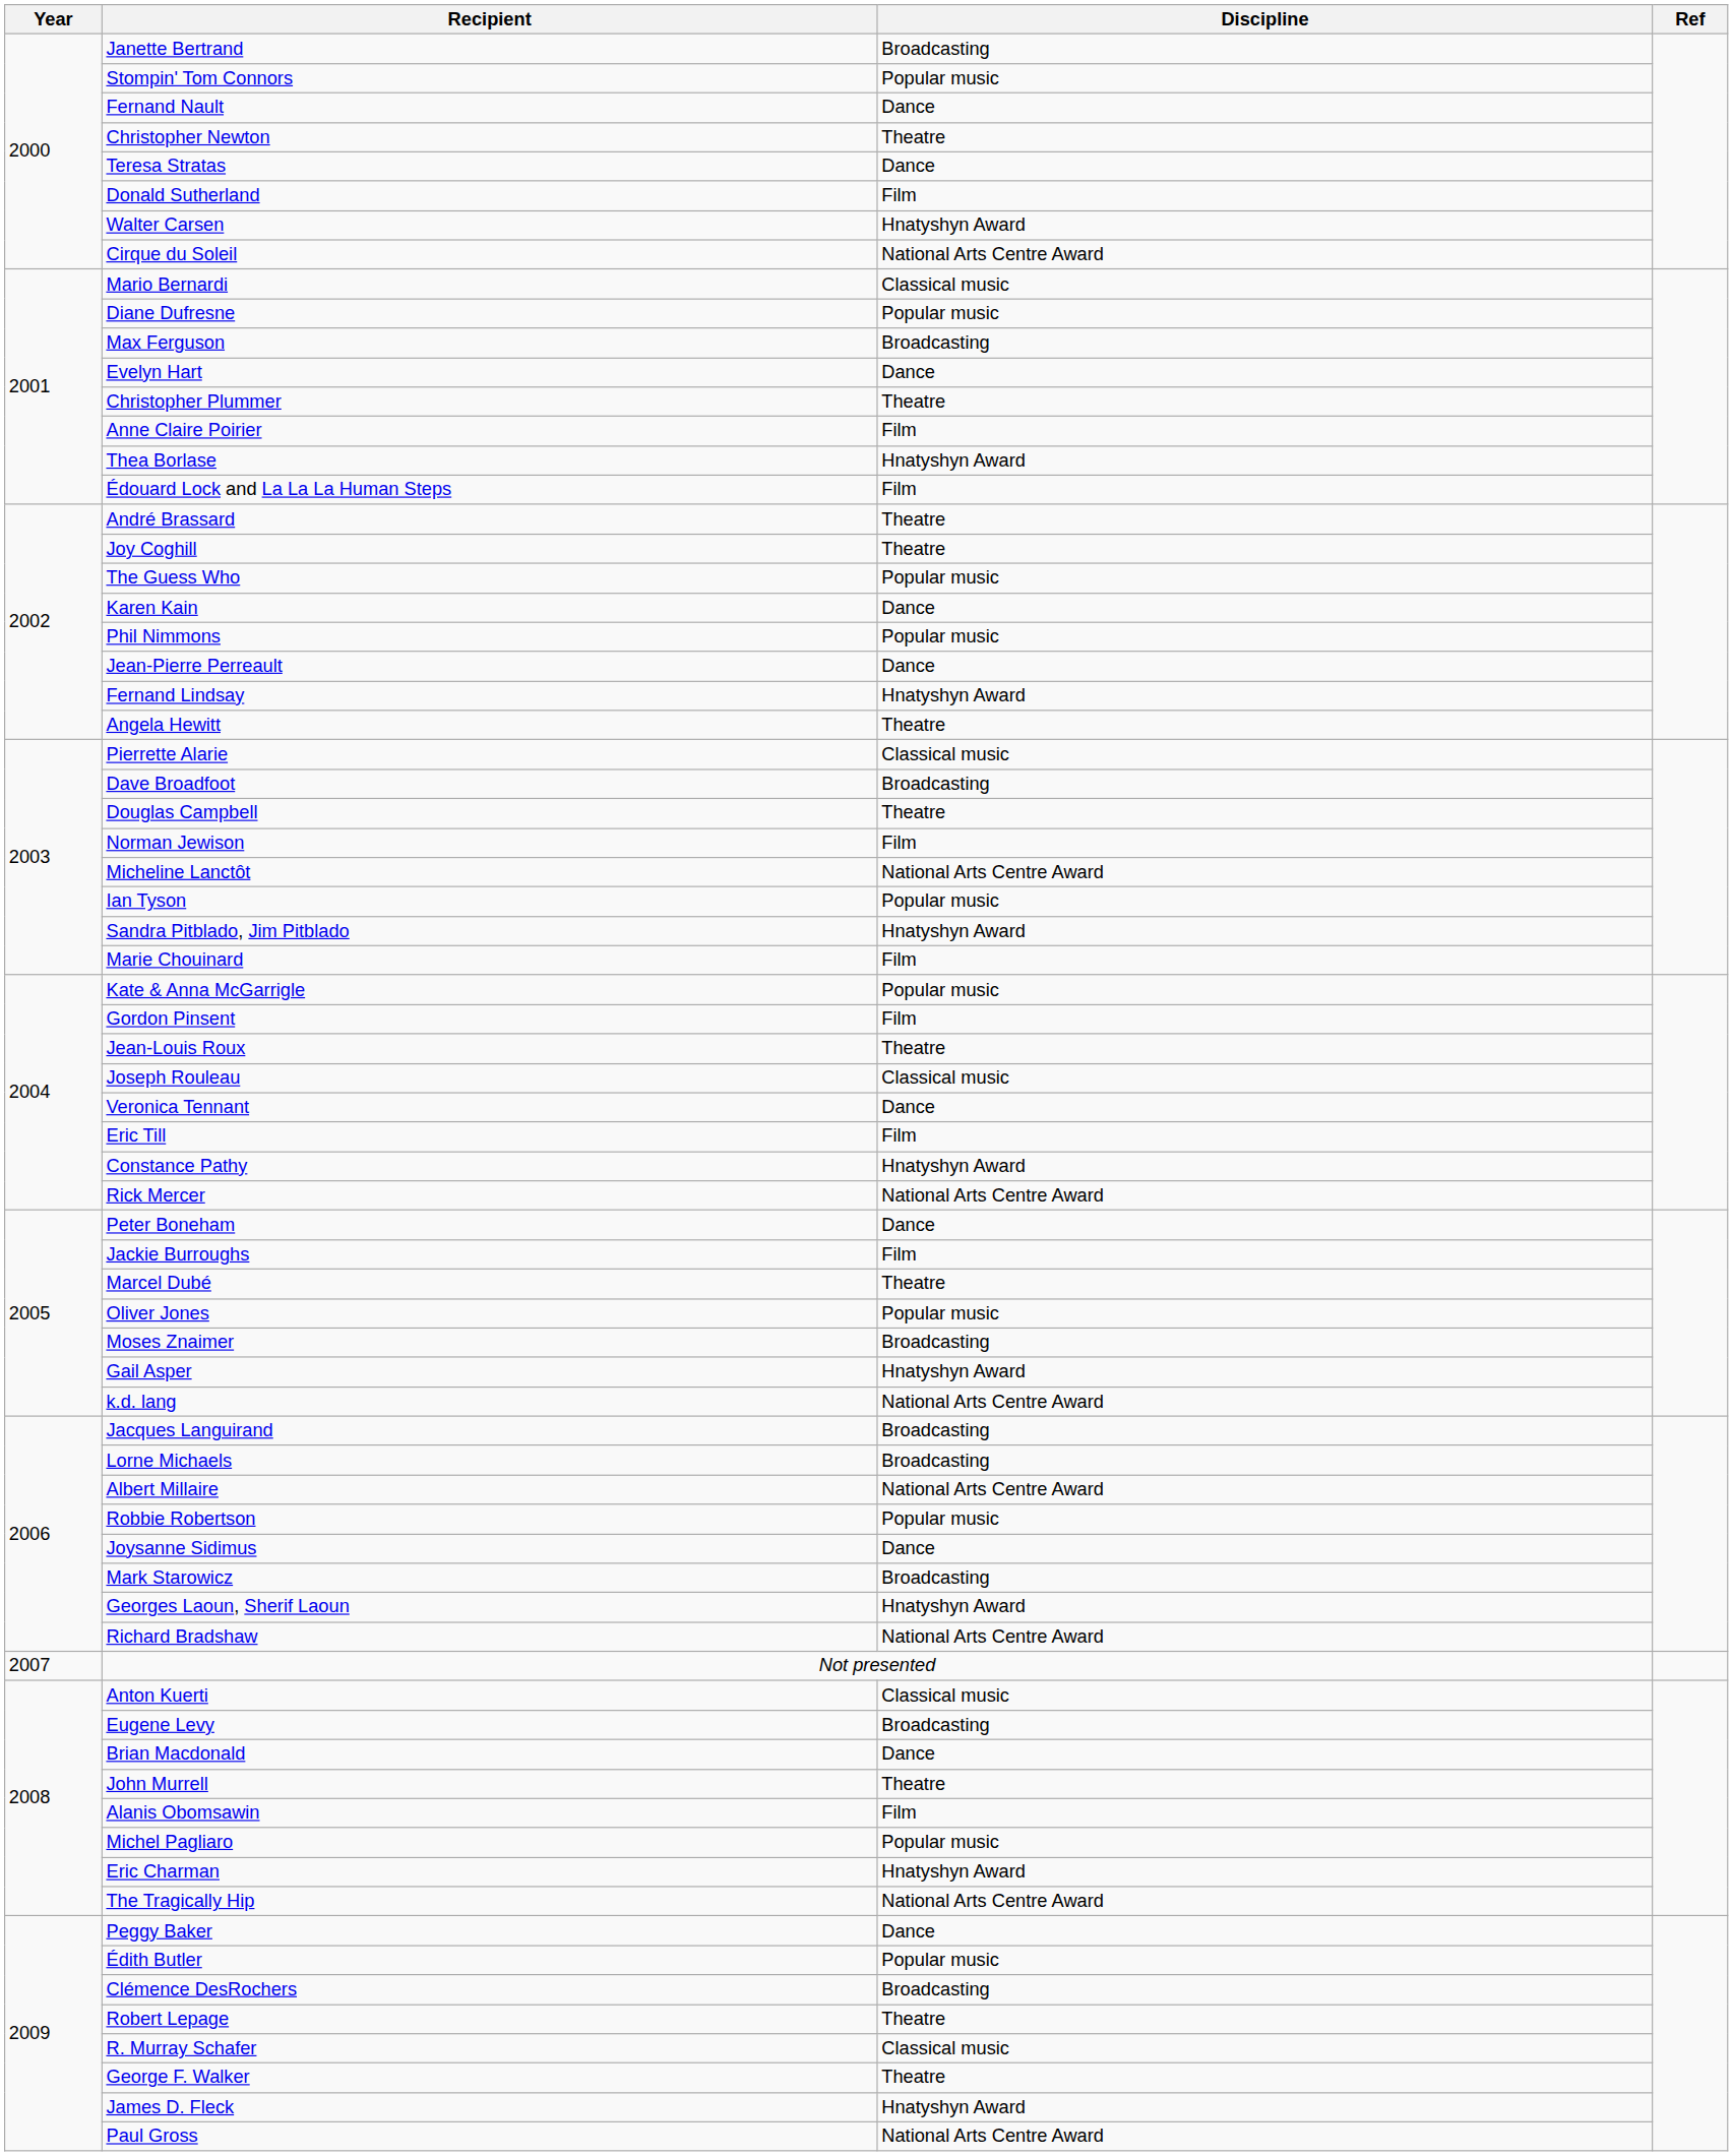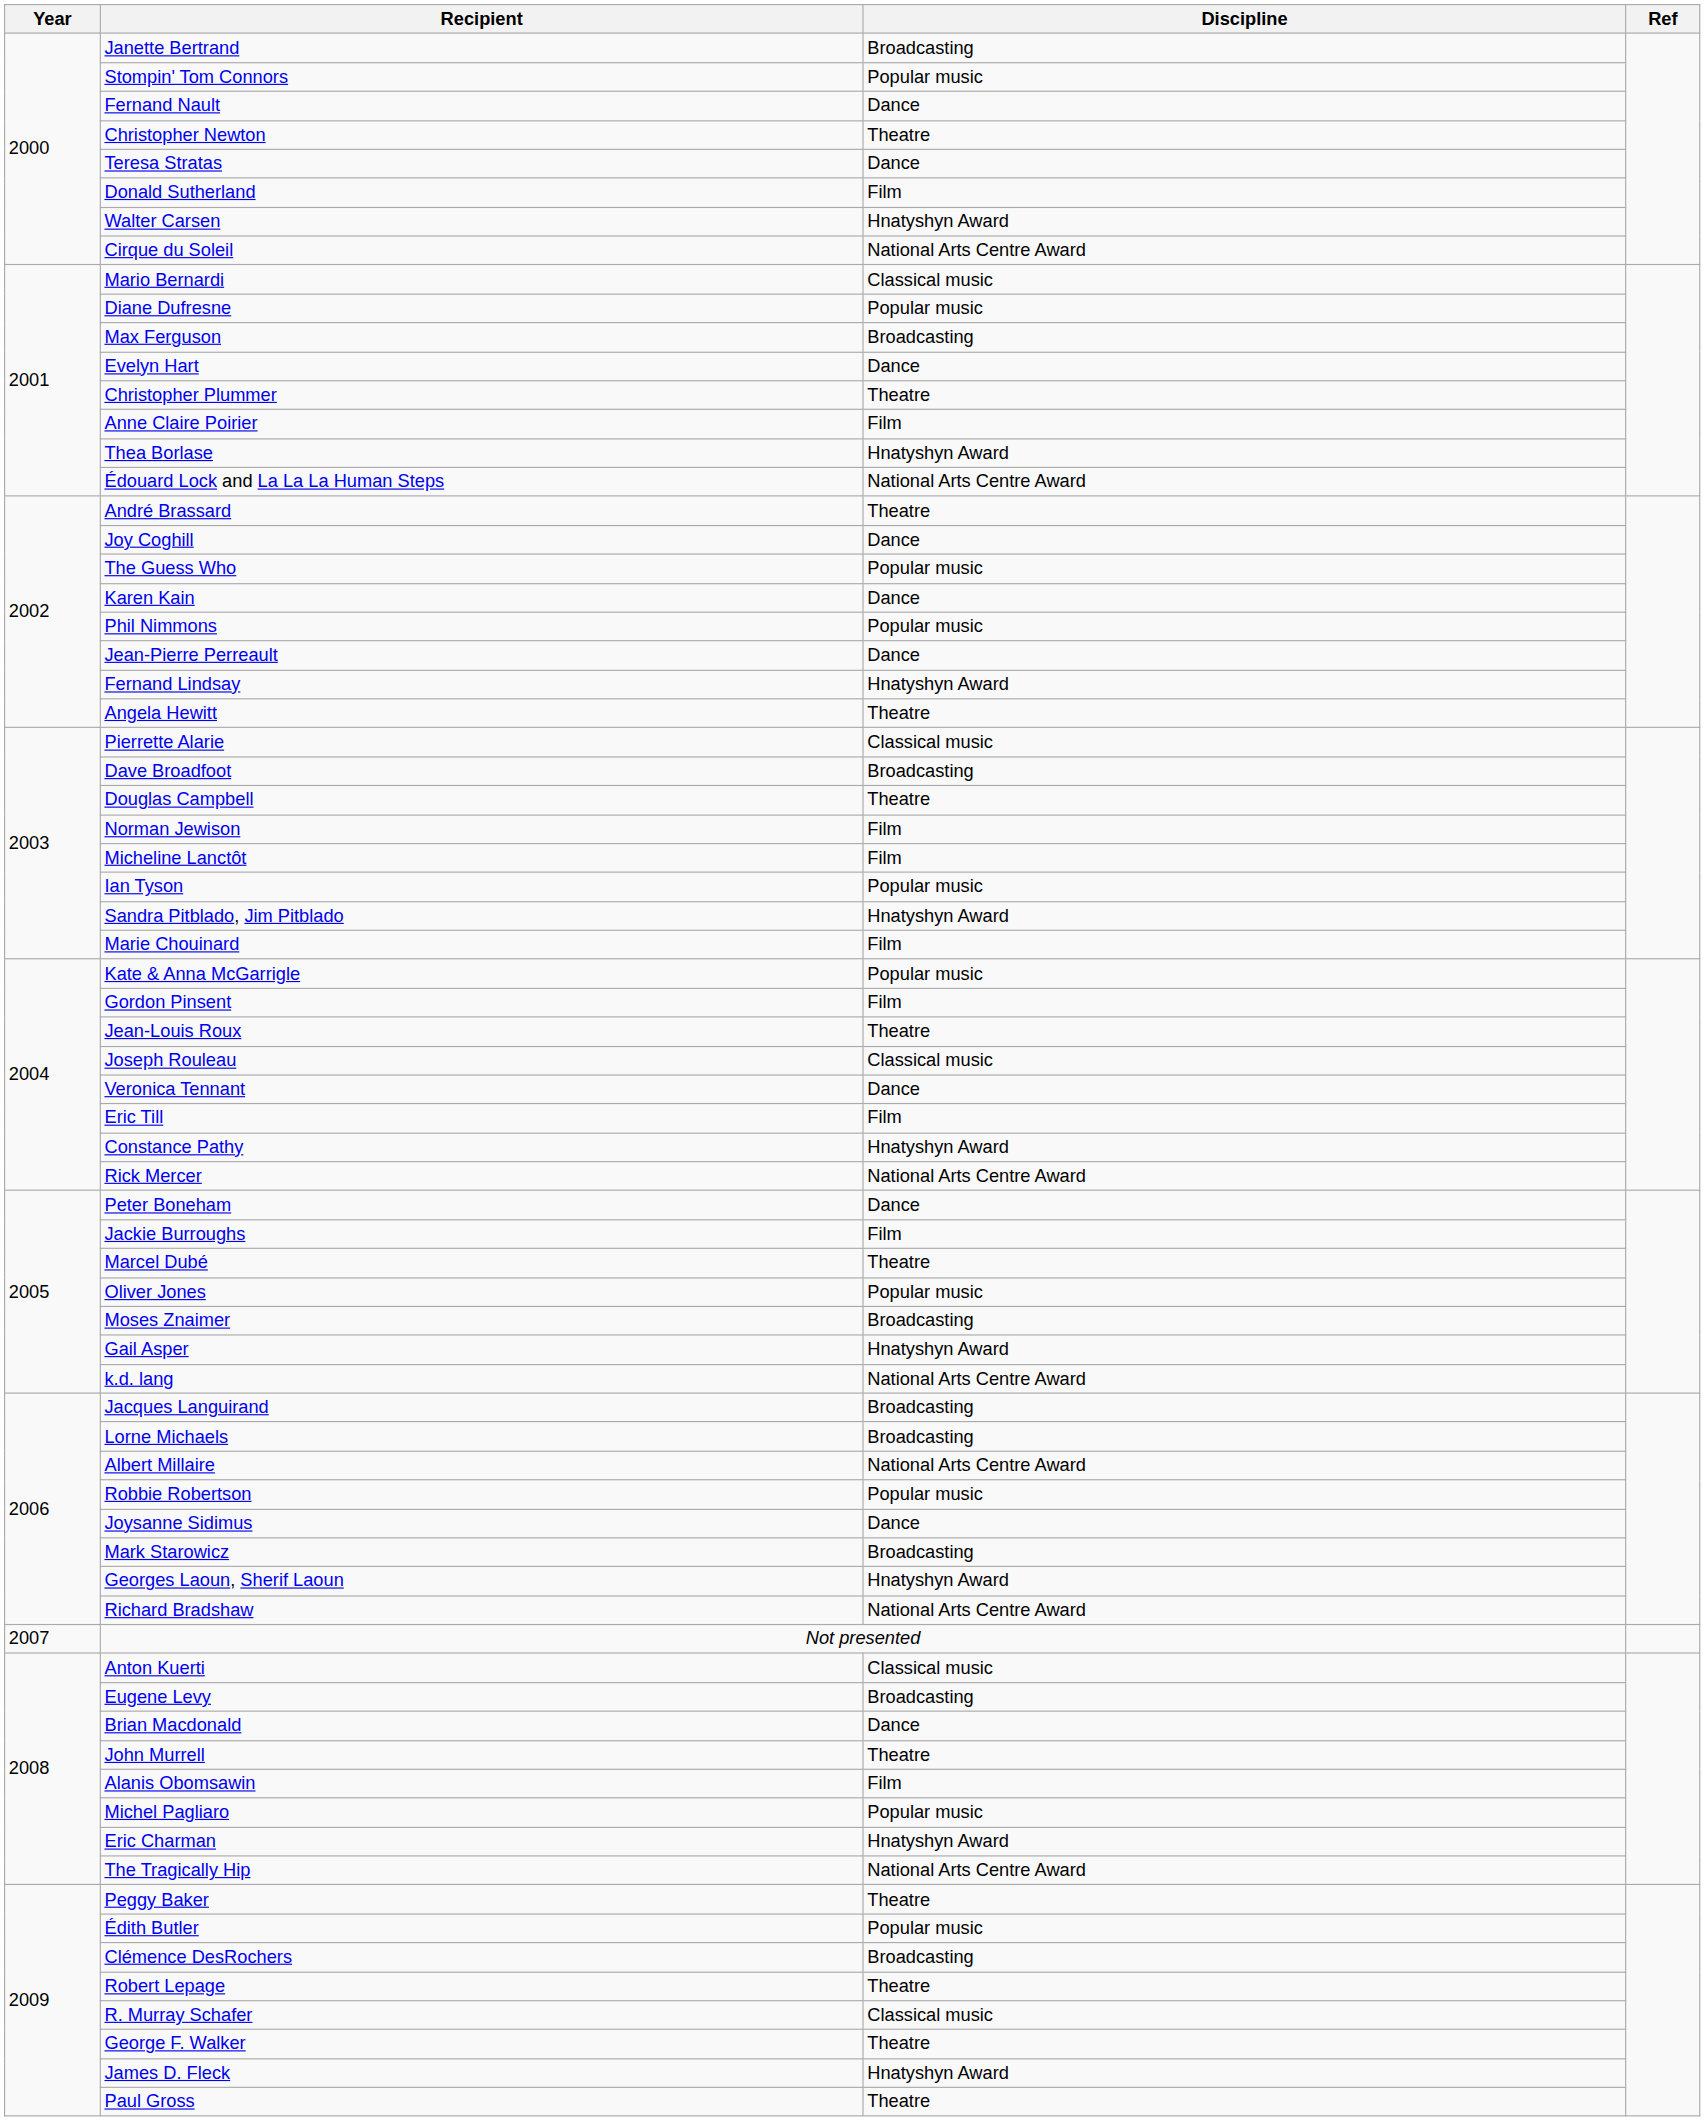Édouard Lock and La La La Human Steps | Discipline: Film -> National Arts Centre Award
Joy Coghill | Discipline: Theatre -> Dance
Micheline Lanctôt | Discipline: National Arts Centre Award -> Film
Peggy Baker | Discipline: Dance -> Theatre
Paul Gross | Discipline: National Arts Centre Award -> Theatre
